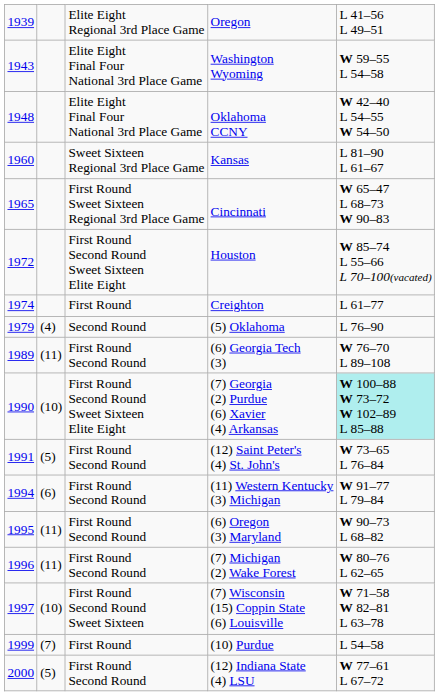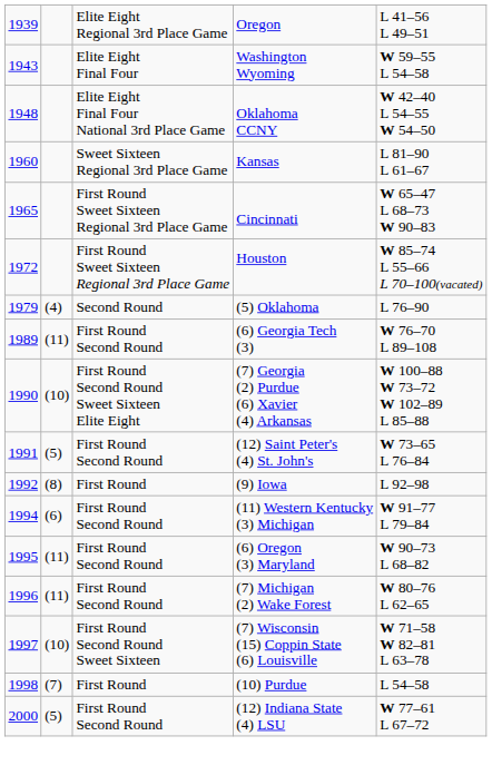Washington Wyoming | column 3: Elite Eight Final Four National 3rd Place Game -> Elite Eight Final Four
Houston | column 3: First Round Second Round Sweet Sixteen Elite Eight -> First Round Sweet Sixteen Regional 3rd Place Game
- row: 1974 | First Round | Creighton | L 61–77
(7) Georgia (2) Purdue (6) Xavier (4) Arkansas | column 5: paleturquoise background -> no background
+ row: 1992 | (8) | First Round | (9) Iowa | L 92–98
(10) Purdue | column 1: 1999 -> 1998
